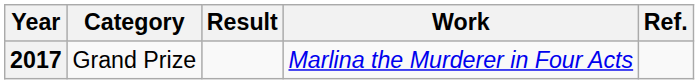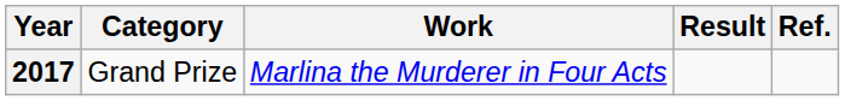columns swapped: Work <-> Result
